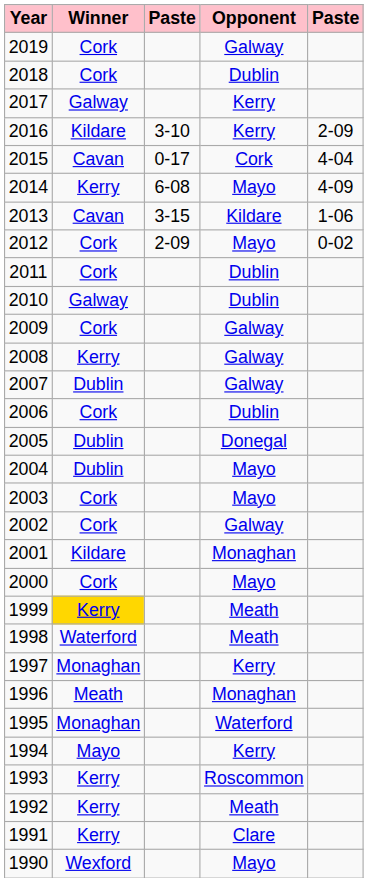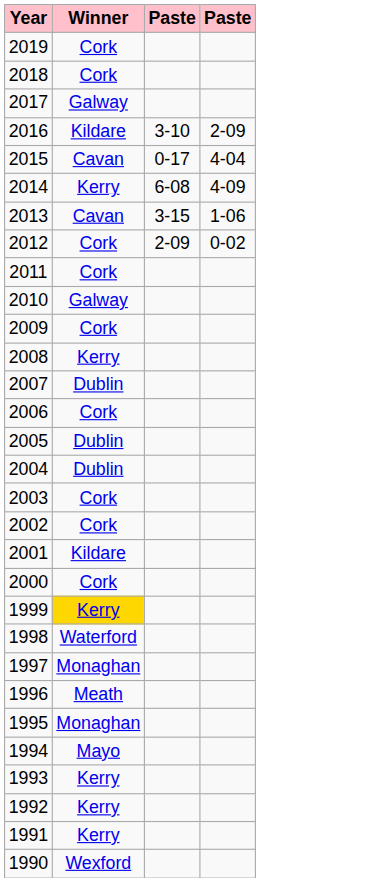- column: Opponent | Galway | Dublin | Kerry | Kerry | Cork | Mayo | Kildare | Mayo | Dublin | Dublin | Galway | Galway | Galway | Dublin | Donegal | Mayo | Mayo | Galway | Monaghan | Mayo | Meath | Meath | Kerry | Monaghan | Waterford | Kerry | Roscommon | Meath | Clare | Mayo
